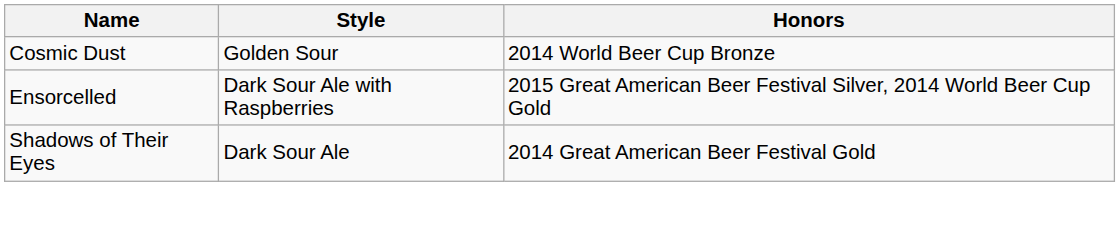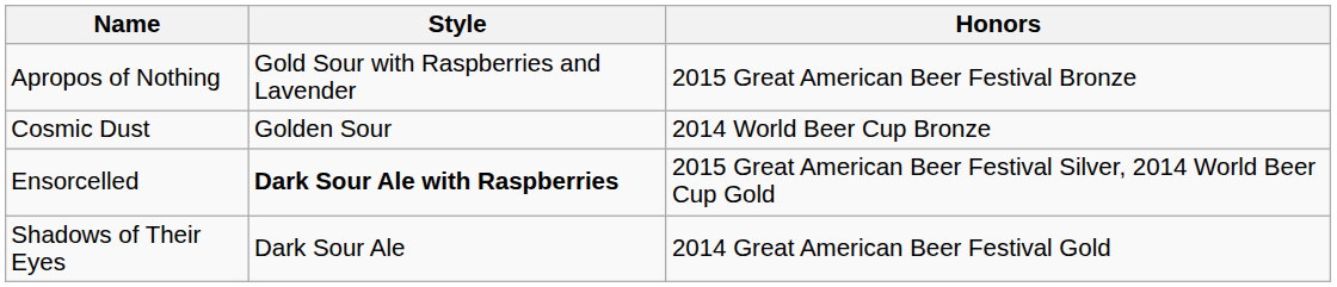+ row: Apropos of Nothing | Gold Sour with Raspberries and Lavender | 2015 Great American Beer Festival Bronze
Ensorcelled | Style: normal -> bold
